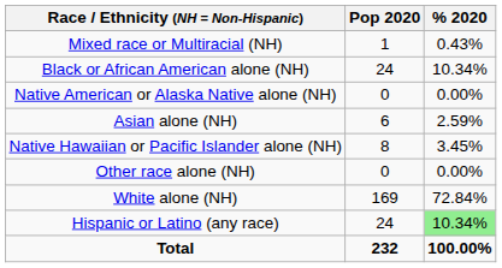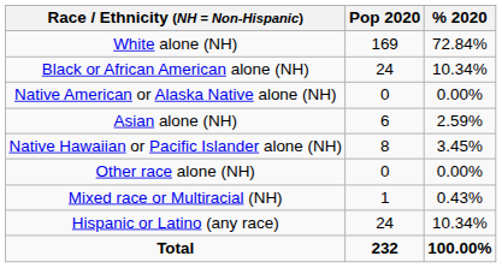rows swapped: White alone (NH) <-> Mixed race or Multiracial (NH)
Hispanic or Latino (any race) | % 2020: lightgreen background -> no background
